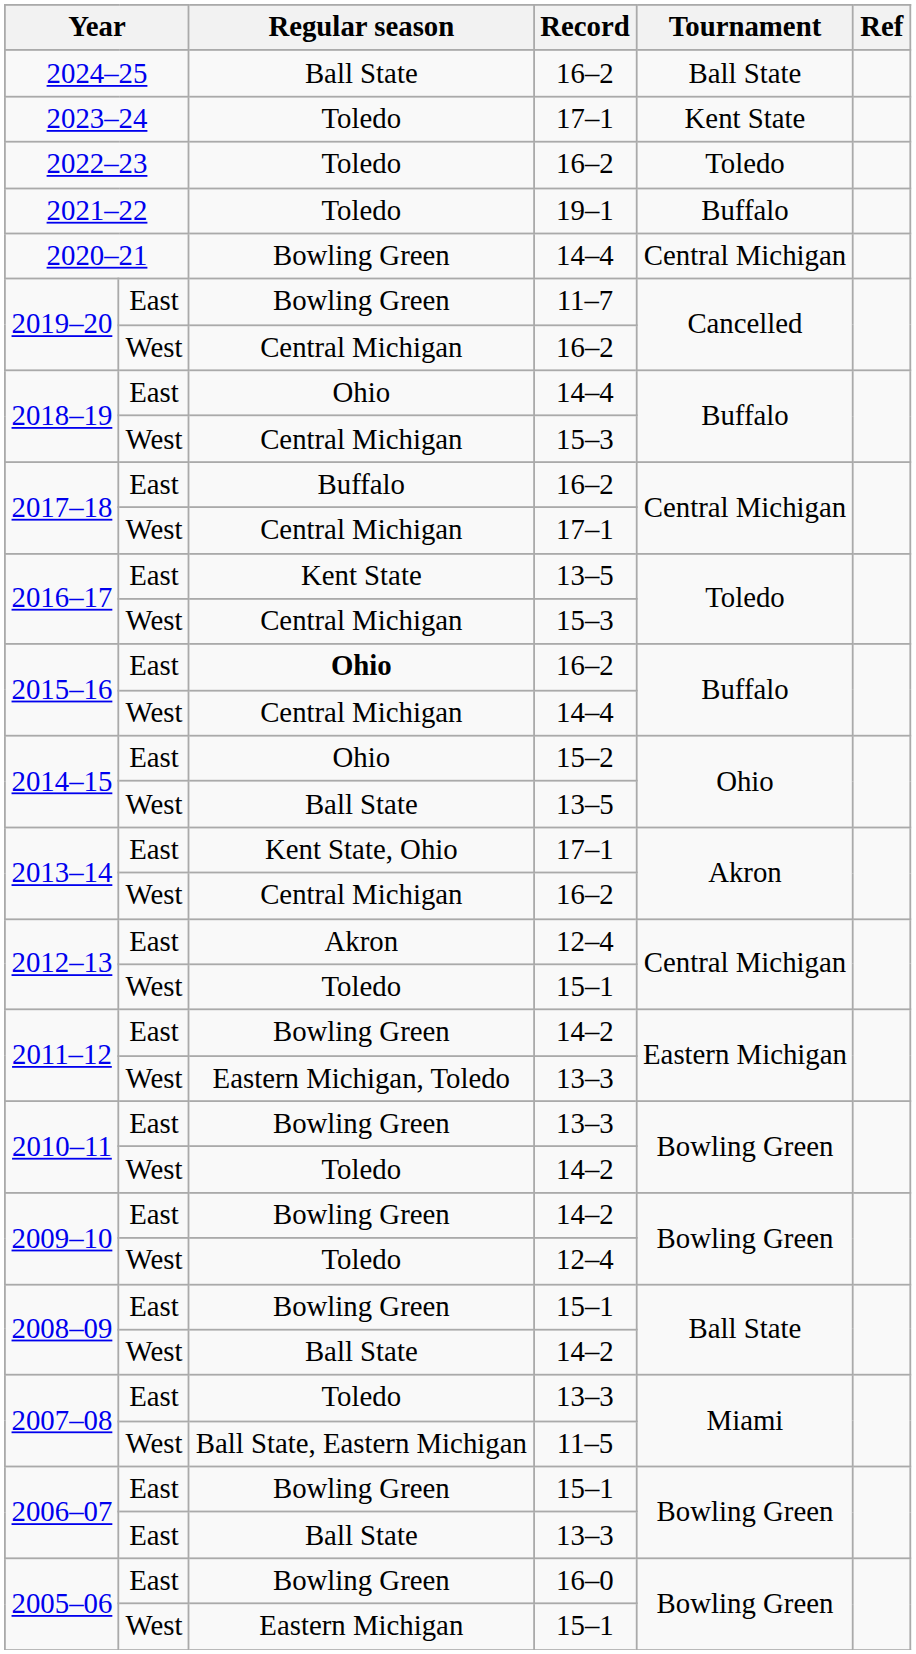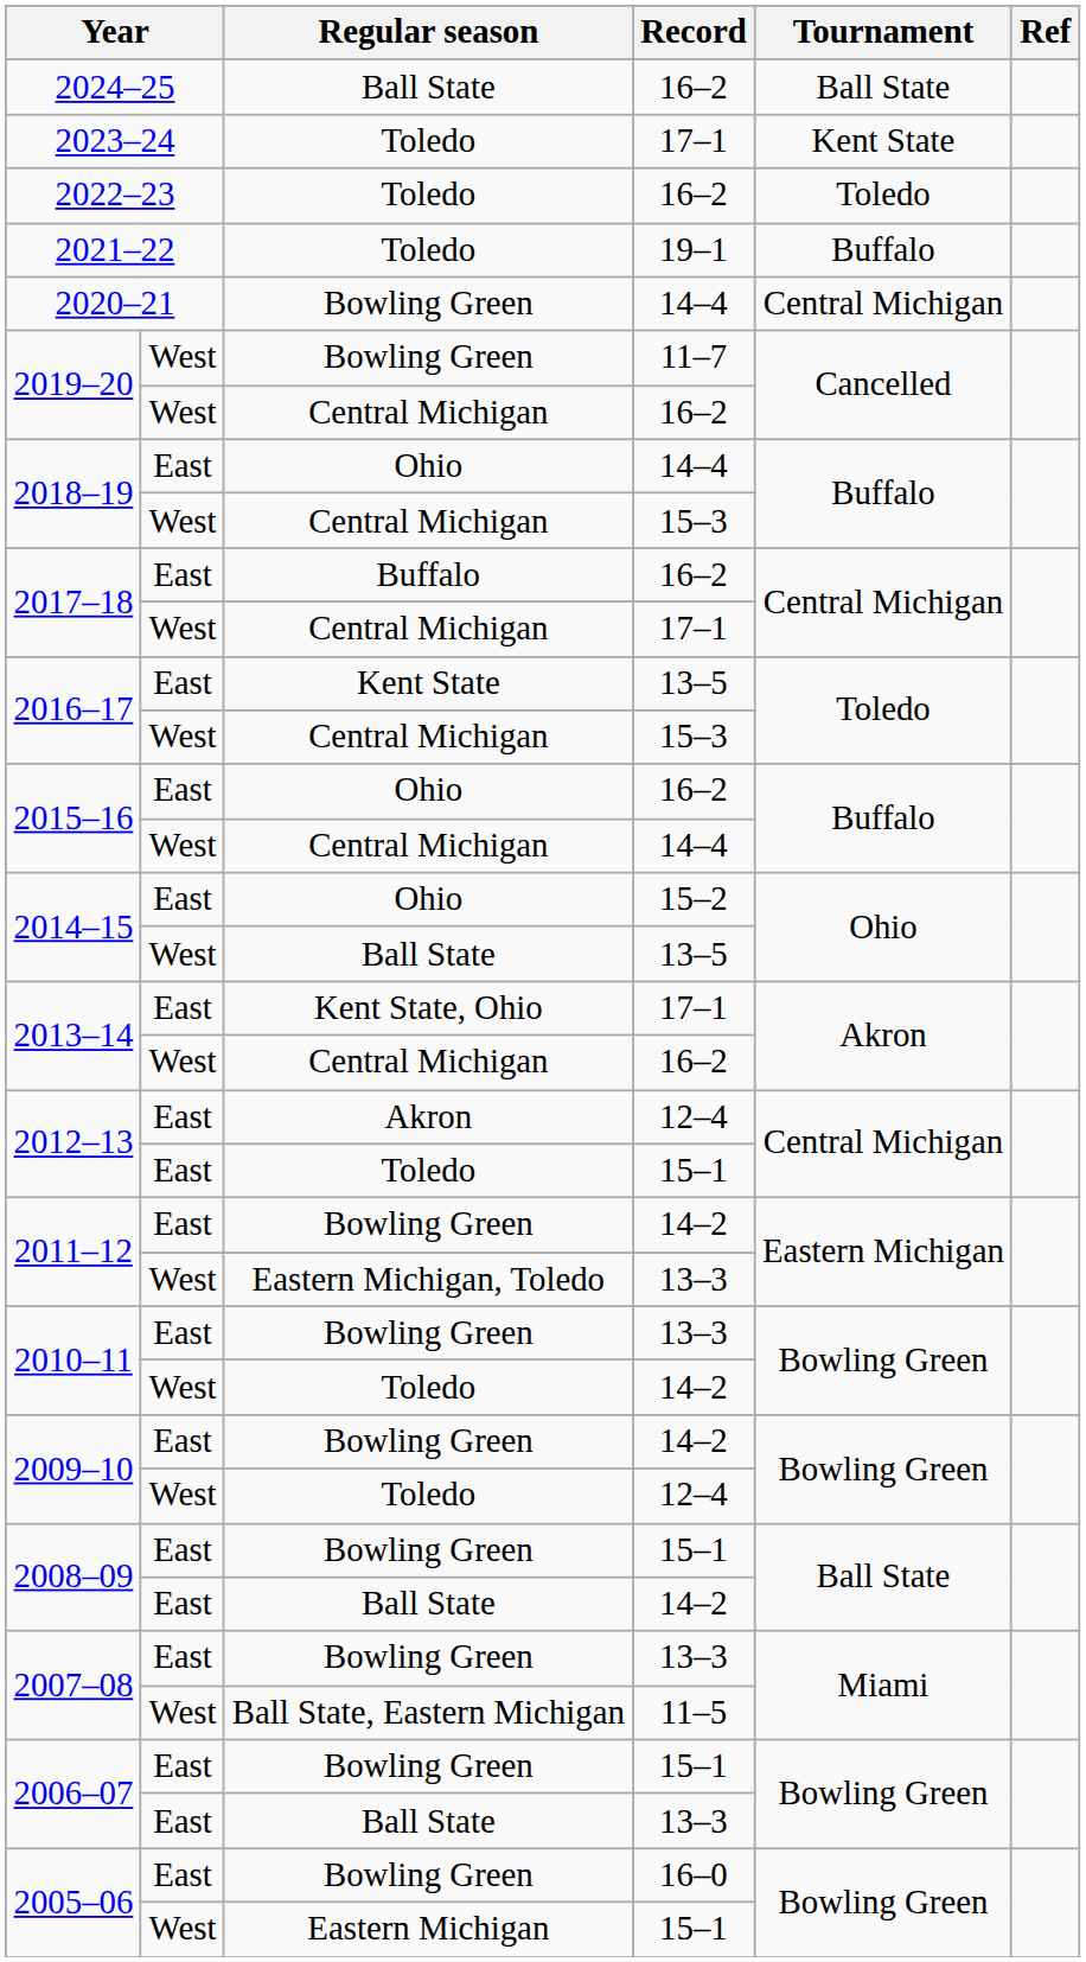2019–20 / 11–7 | column 2: East -> West
2015–16 / 16–2 | Regular season: bold -> normal
2012–13 / 15–1 | column 2: West -> East
2008–09 / 14–2 | column 2: West -> East
2007–08 / 13–3 | Regular season: Toledo -> Bowling Green
